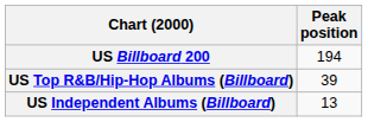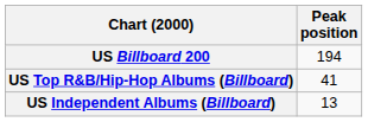US Top R&B/Hip-Hop Albums (Billboard) | Peak position: 39 -> 41
